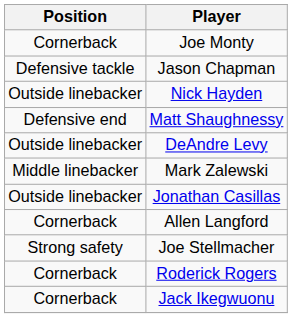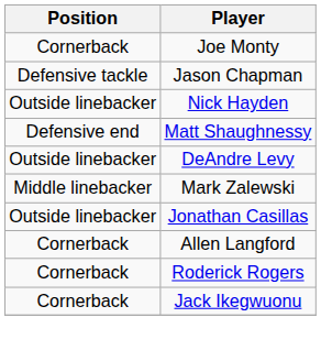- row: Strong safety | Joe Stellmacher
